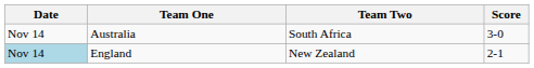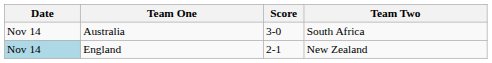columns swapped: Team Two <-> Score
